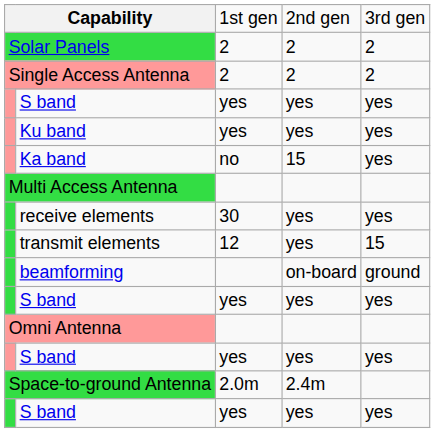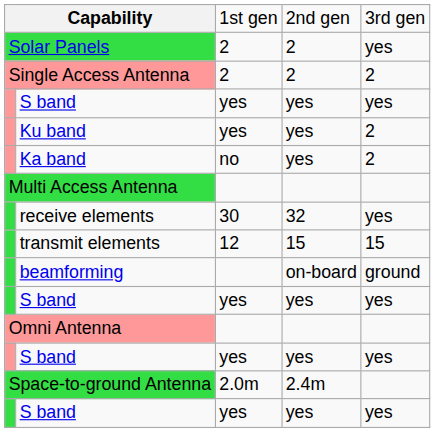Solar Panels | column 5: 2 -> yes
Ku band | column 5: yes -> 2
Ka band | column 4: 15 -> yes
Ka band | column 5: yes -> 2
receive elements | column 4: yes -> 32
transmit elements | column 4: yes -> 15
